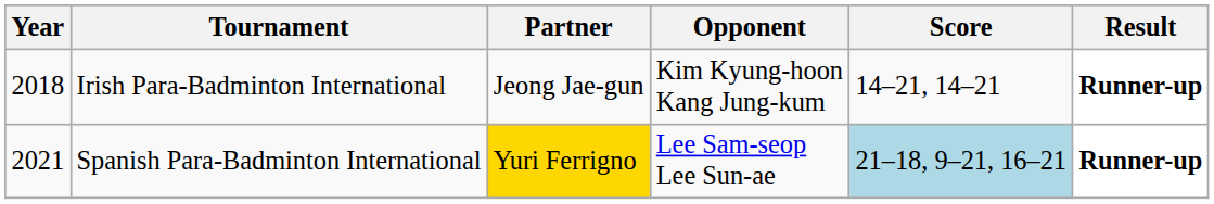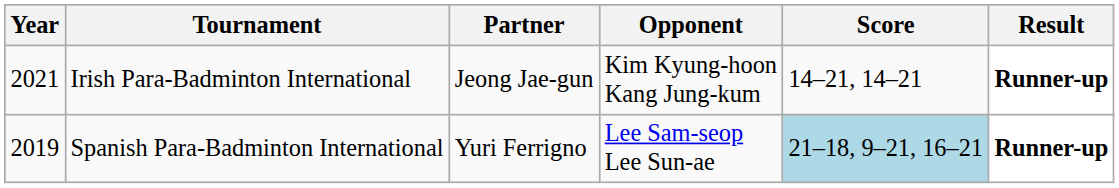Irish Para-Badminton International | Year: 2018 -> 2021
Spanish Para-Badminton International | Year: 2021 -> 2019
Spanish Para-Badminton International | Partner: gold background -> no background
